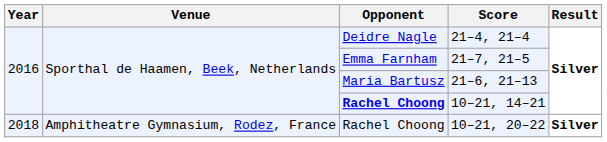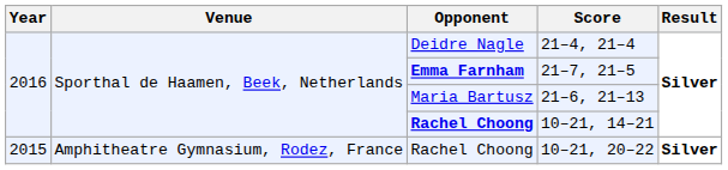21–7, 21–5 | Opponent: normal -> bold
10–21, 20–22 | Year: 2018 -> 2015
